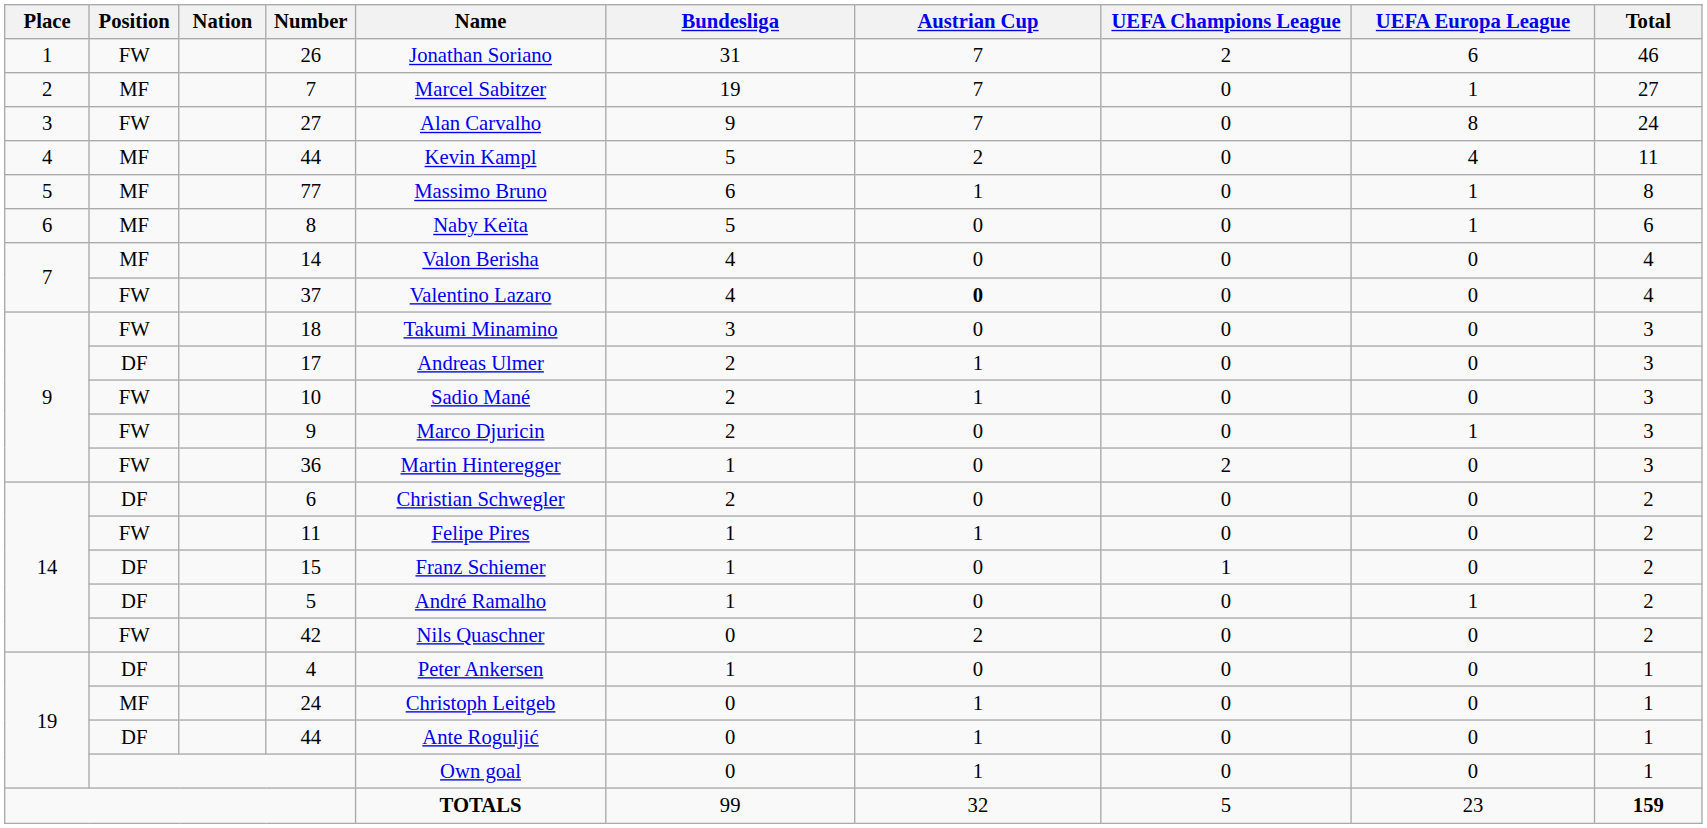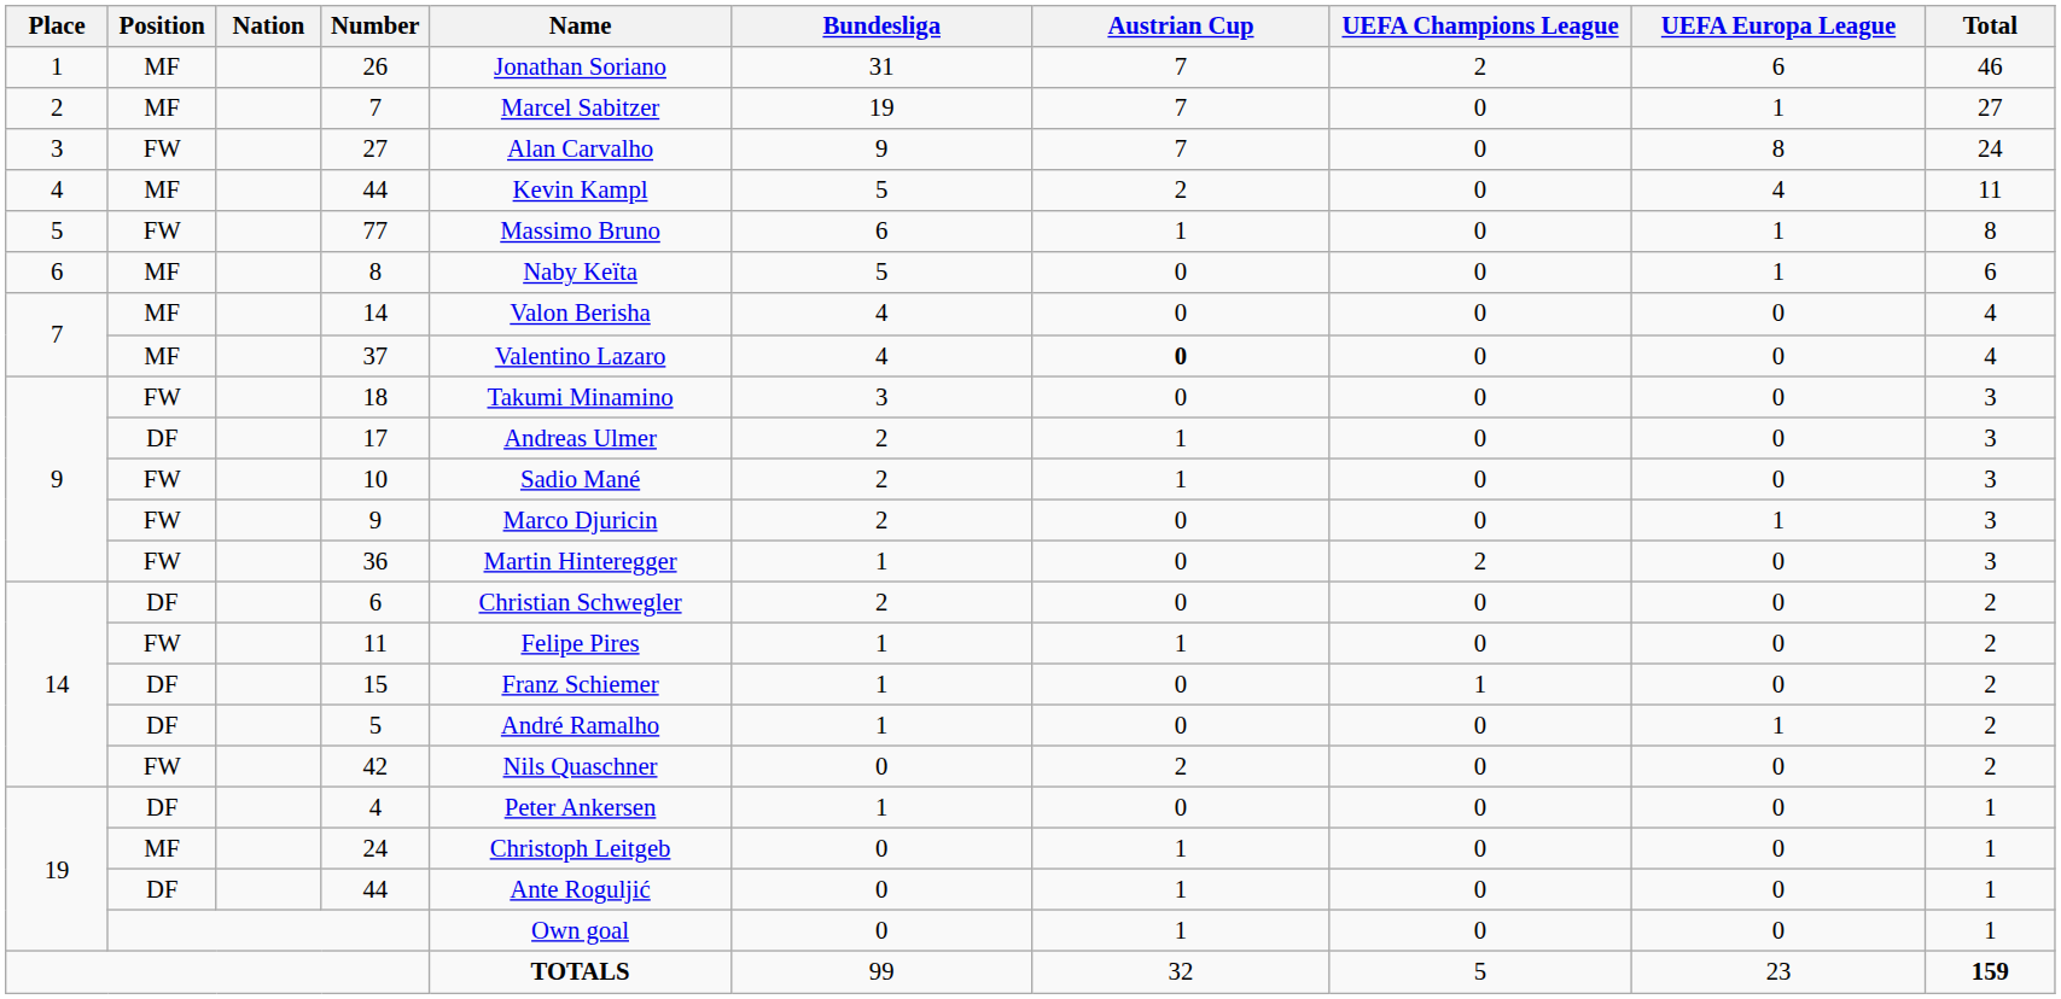26 | Position: FW -> MF
77 | Position: MF -> FW
37 | Position: FW -> MF
